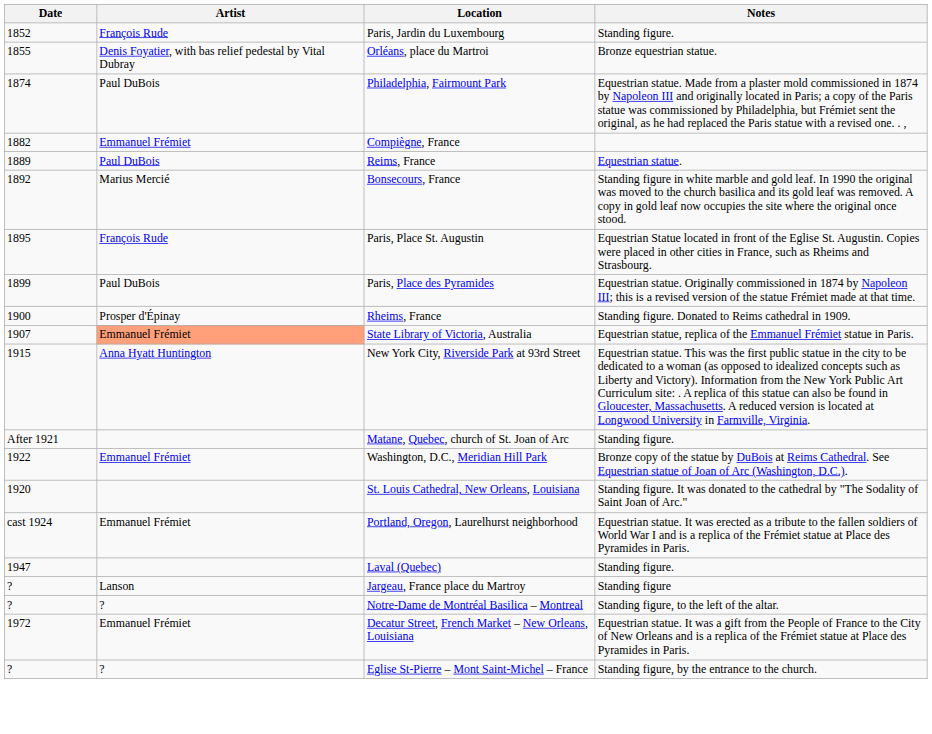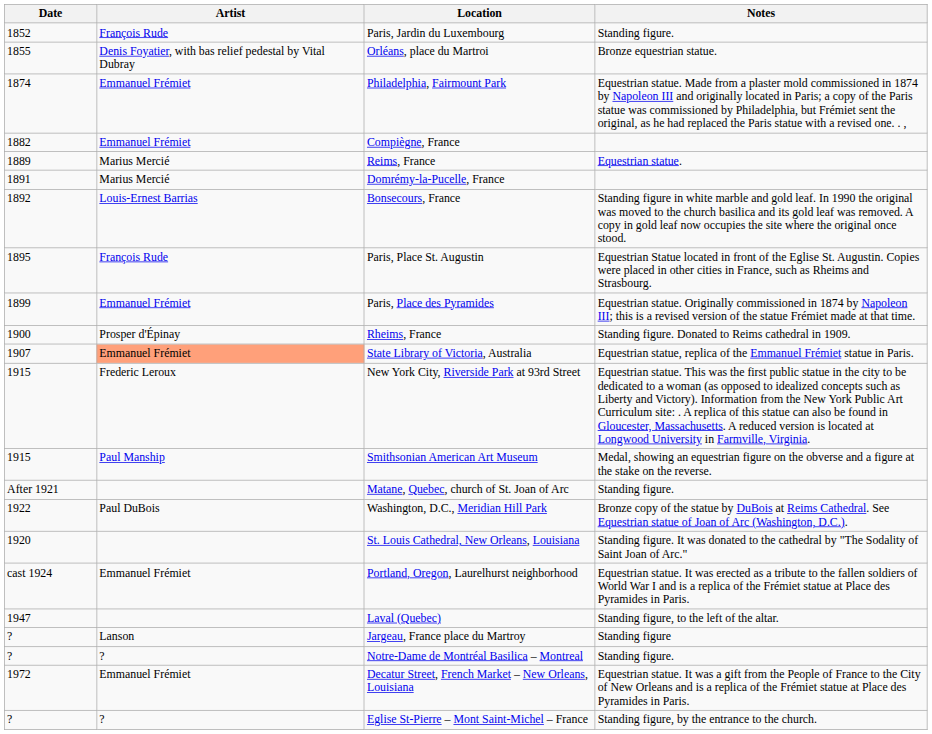Philadelphia, Fairmount Park | Artist: Paul DuBois -> Emmanuel Frémiet
Reims, France | Artist: Paul DuBois -> Marius Mercié
+ row: 1891 | Marius Mercié | Domrémy-la-Pucelle, France
Bonsecours, France | Artist: Marius Mercié -> Louis-Ernest Barrias
Paris, Place des Pyramides | Artist: Paul DuBois -> Emmanuel Frémiet
New York City, Riverside Park at 93rd Street | Artist: Anna Hyatt Huntington -> Frederic Leroux
+ row: 1915 | Paul Manship | Smithsonian American Art Museum | Medal, showing an equestrian figure on the obverse and a figure at the stake on the reverse.
Washington, D.C., Meridian Hill Park | Artist: Emmanuel Frémiet -> Paul DuBois
Laval (Quebec) | Notes: Standing figure. -> Standing figure, to the left of the altar.
Notre-Dame de Montréal Basilica – Montreal | Notes: Standing figure, to the left of the altar. -> Standing figure.
